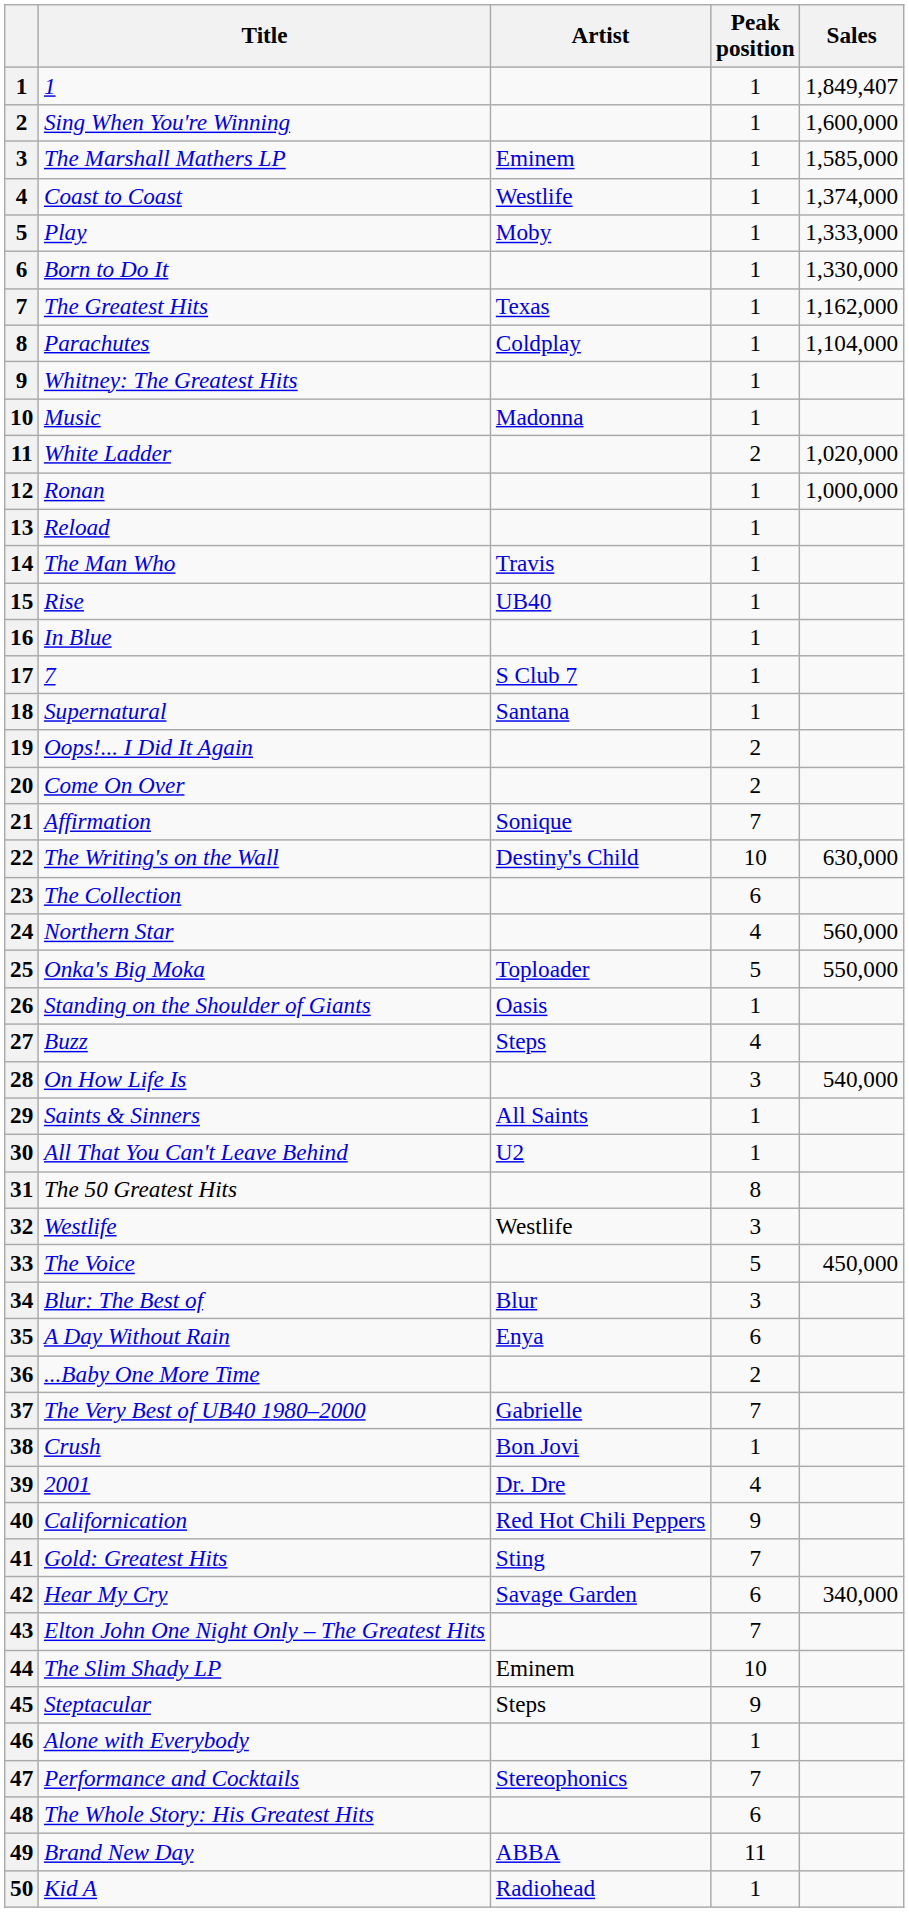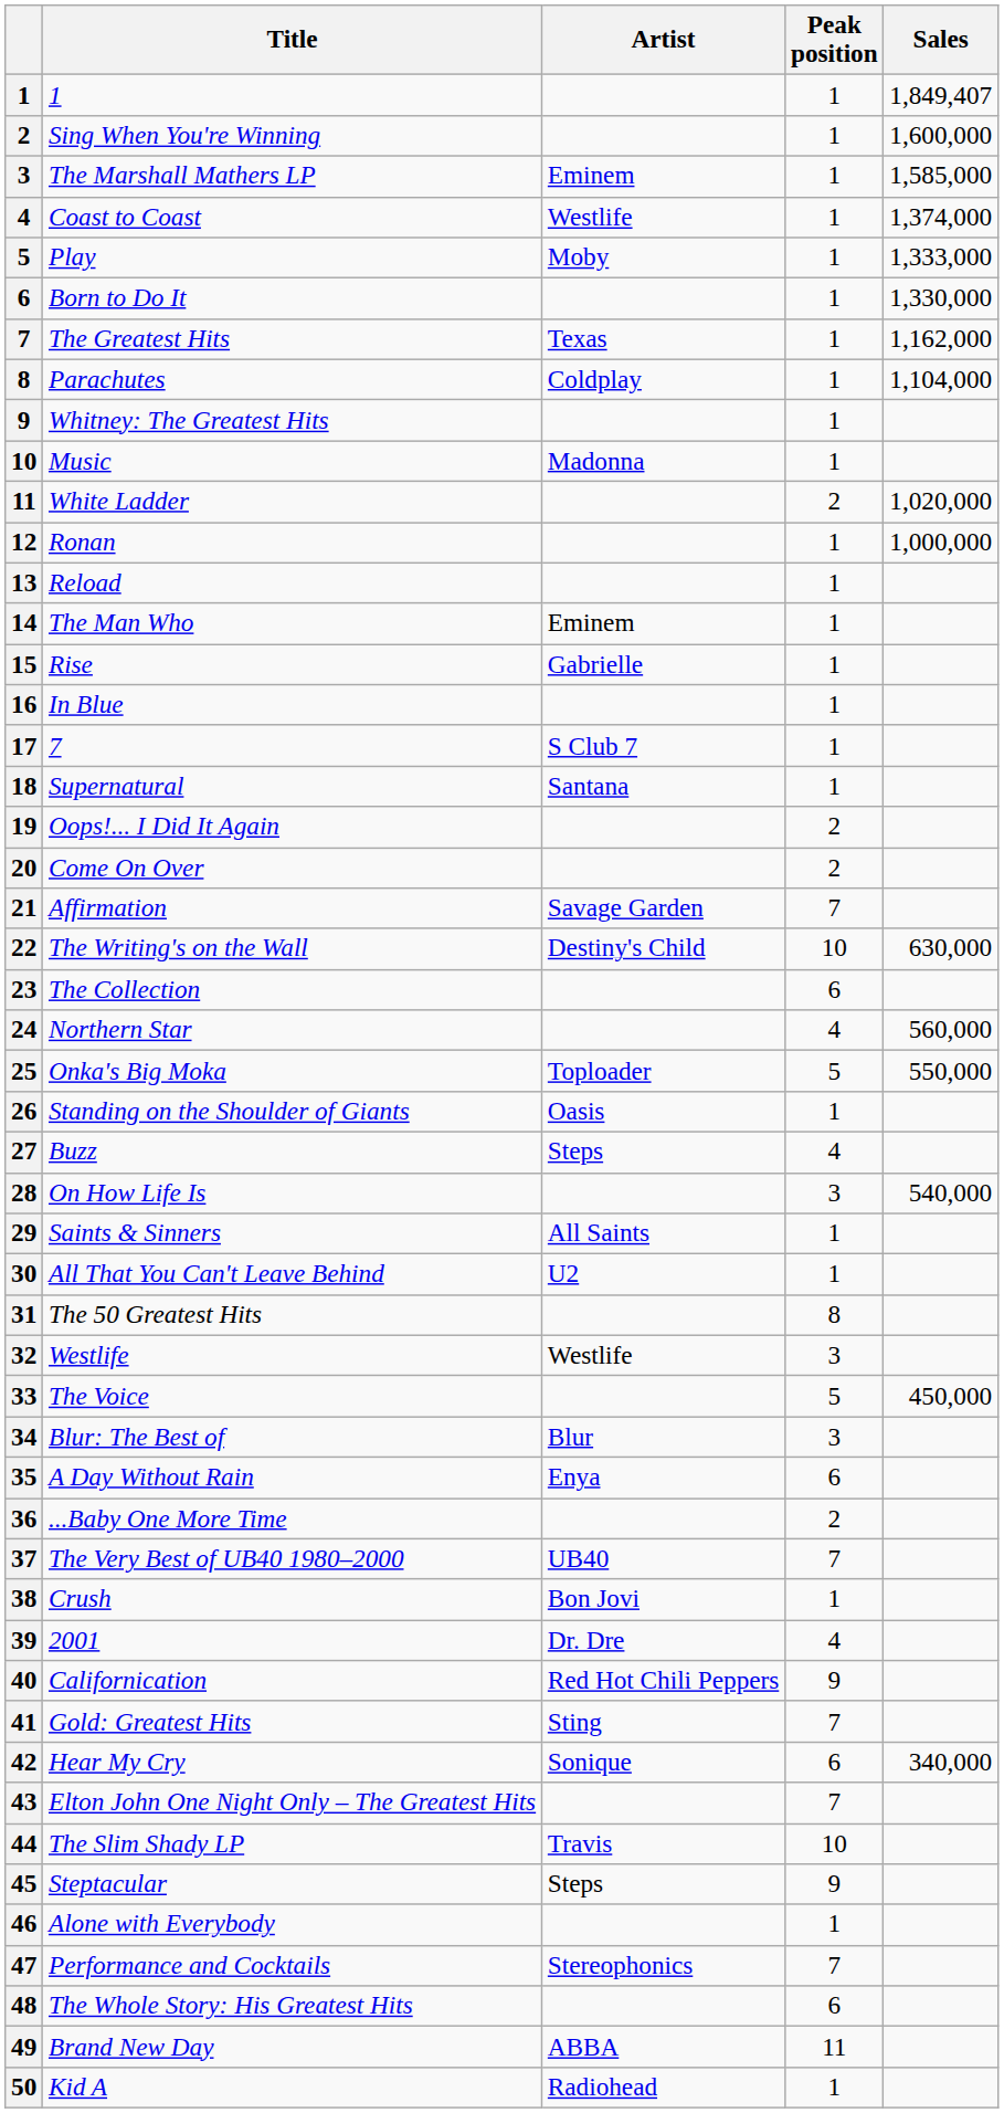The Man Who | Artist: Travis -> Eminem
Rise | Artist: UB40 -> Gabrielle
Affirmation | Artist: Sonique -> Savage Garden
The Very Best of UB40 1980–2000 | Artist: Gabrielle -> UB40
Hear My Cry | Artist: Savage Garden -> Sonique
The Slim Shady LP | Artist: Eminem -> Travis
